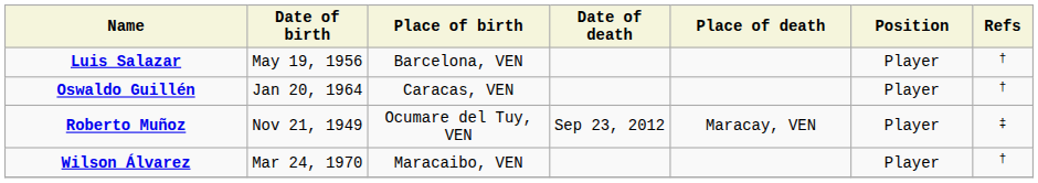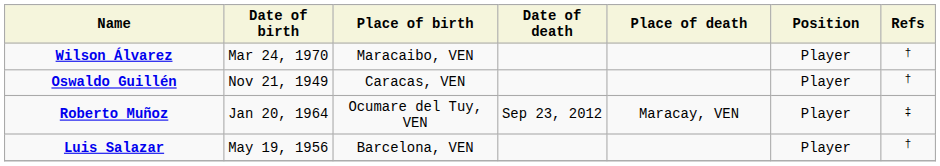rows swapped: Wilson Álvarez <-> Luis Salazar
Oswaldo Guillén | Date of birth: Jan 20, 1964 -> Nov 21, 1949
Roberto Muñoz | Date of birth: Nov 21, 1949 -> Jan 20, 1964
